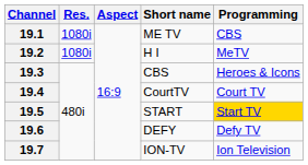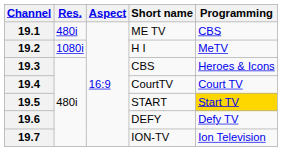19.1 | Res.: 1080i -> 480i
